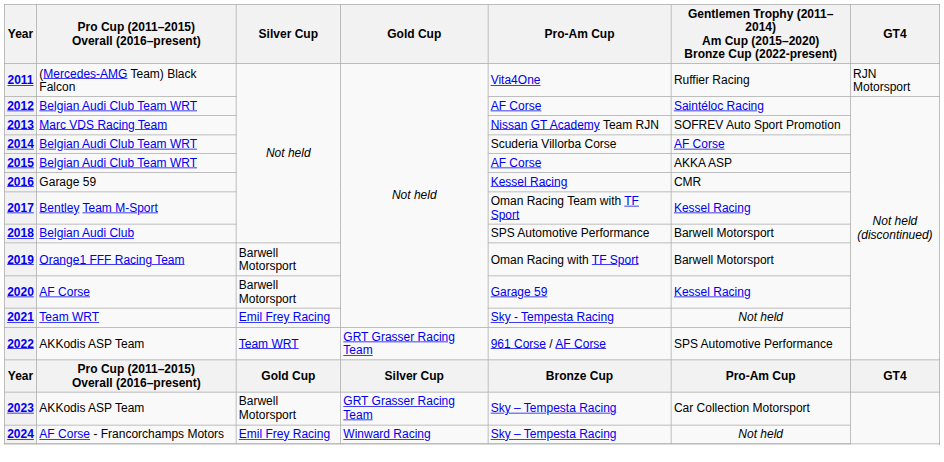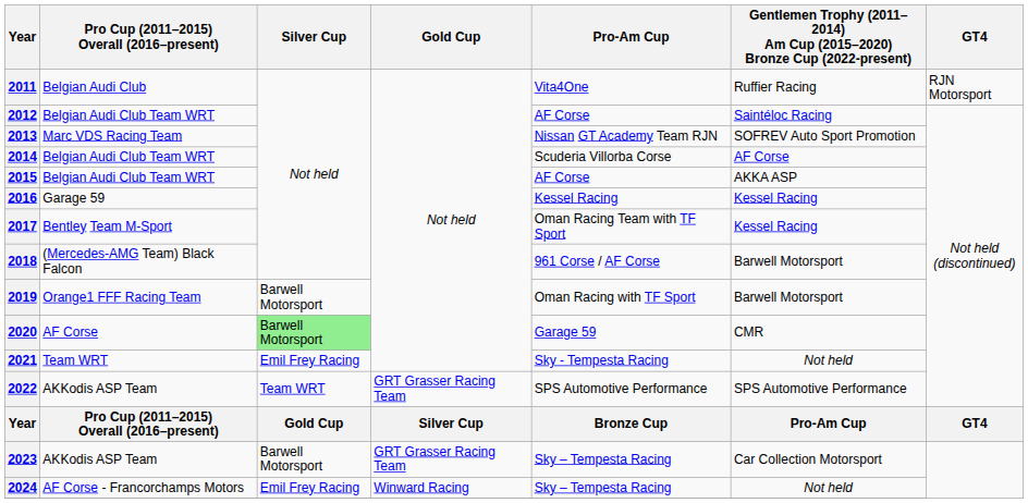2011 | Pro Cup (2011–2015) Overall (2016–present): (Mercedes-AMG Team) Black Falcon -> Belgian Audi Club
2016 | column 6: CMR -> Kessel Racing
2018 | Pro Cup (2011–2015) Overall (2016–present): Belgian Audi Club -> (Mercedes-AMG Team) Black Falcon
2018 | Pro-Am Cup: SPS Automotive Performance -> 961 Corse / AF Corse
2020 | Silver Cup: no background -> lightgreen background
2020 | column 6: Kessel Racing -> CMR
2022 | Pro-Am Cup: 961 Corse / AF Corse -> SPS Automotive Performance
